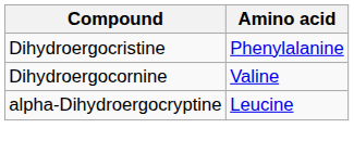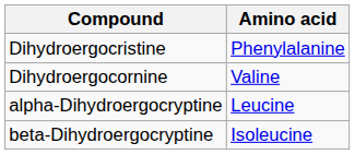+ row: beta-Dihydroergocryptine | Isoleucine
